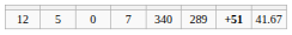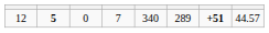12 | column 2: normal -> bold
12 | column 8: 41.67 -> 44.57
